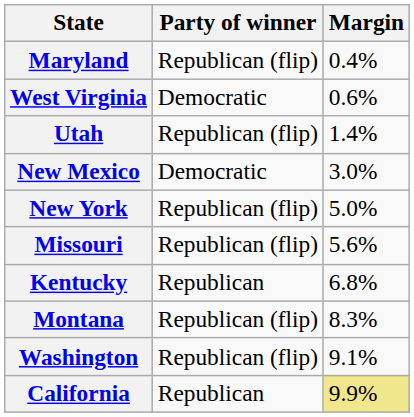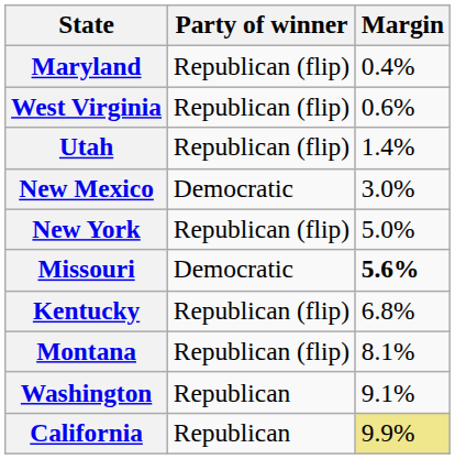West Virginia | Party of winner: Democratic -> Republican (flip)
Missouri | Party of winner: Republican (flip) -> Democratic
Missouri | Margin: normal -> bold
Kentucky | Party of winner: Republican -> Republican (flip)
Montana | Margin: 8.3% -> 8.1%
Washington | Party of winner: Republican (flip) -> Republican
